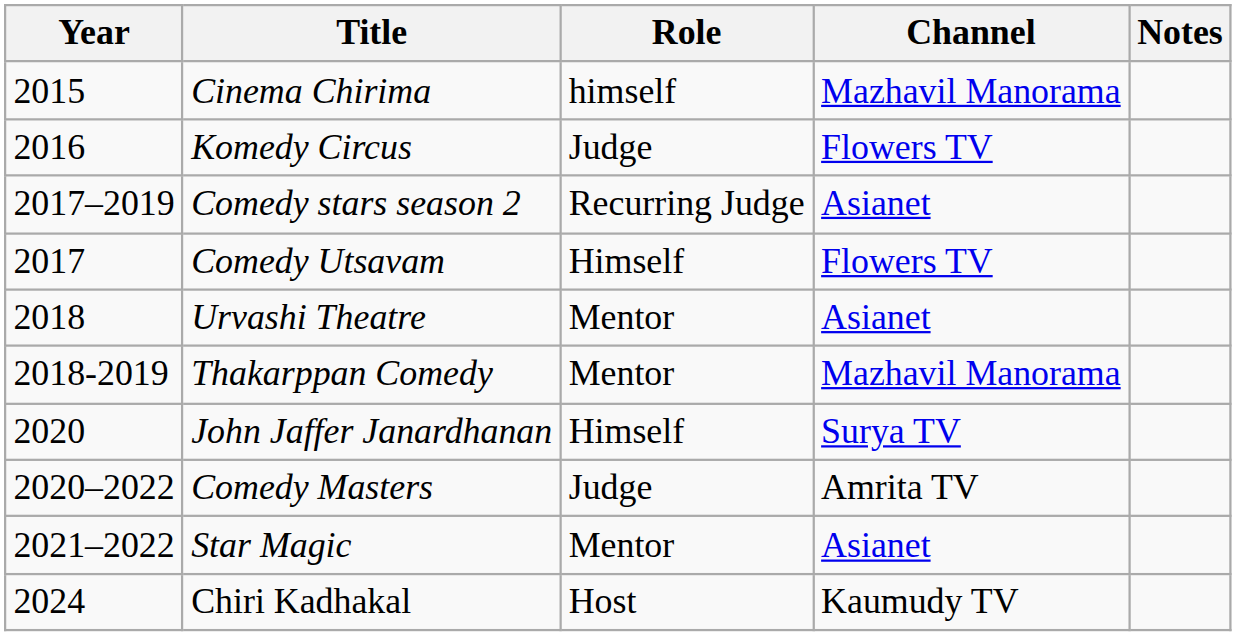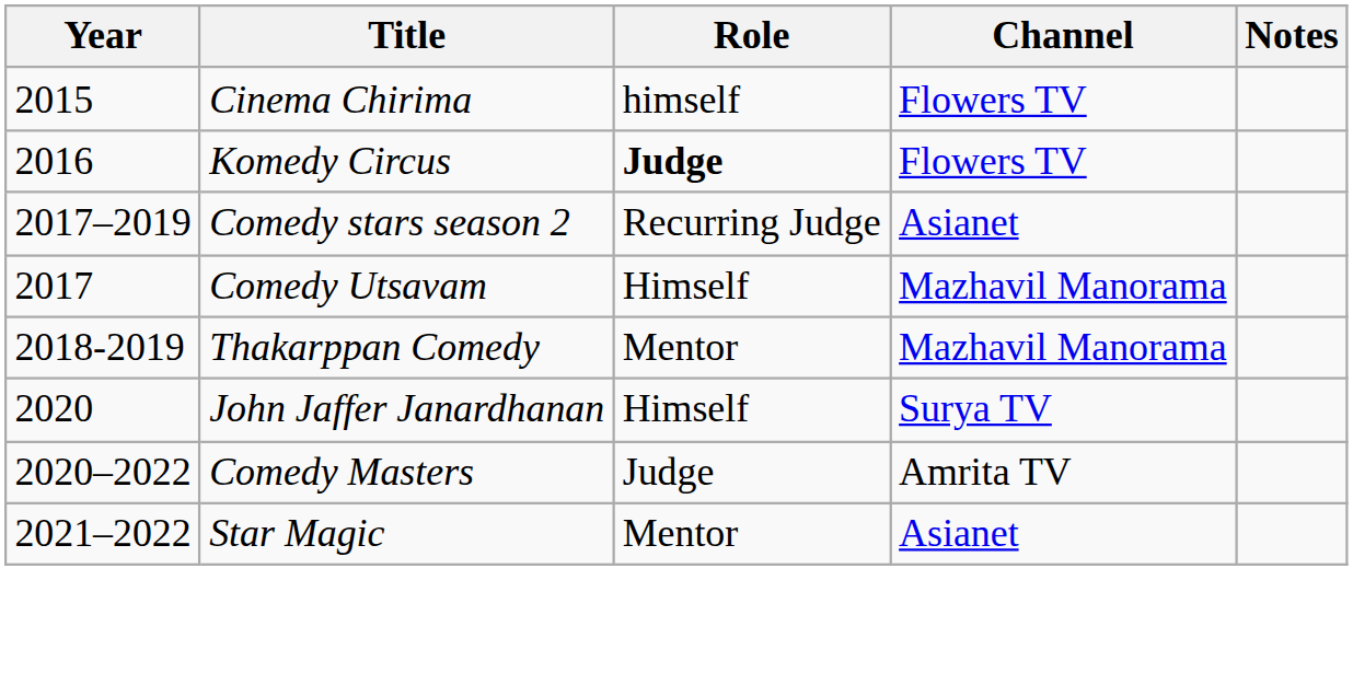Cinema Chirima | Channel: Mazhavil Manorama -> Flowers TV
Komedy Circus | Role: normal -> bold
Comedy Utsavam | Channel: Flowers TV -> Mazhavil Manorama
- row: 2018 | Urvashi Theatre | Mentor | Asianet
- row: 2024 | Chiri Kadhakal | Host | Kaumudy TV
